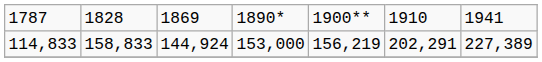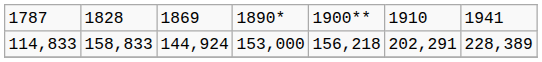114,833 | column 5: 156,219 -> 156,218
114,833 | column 7: 227,389 -> 228,389
